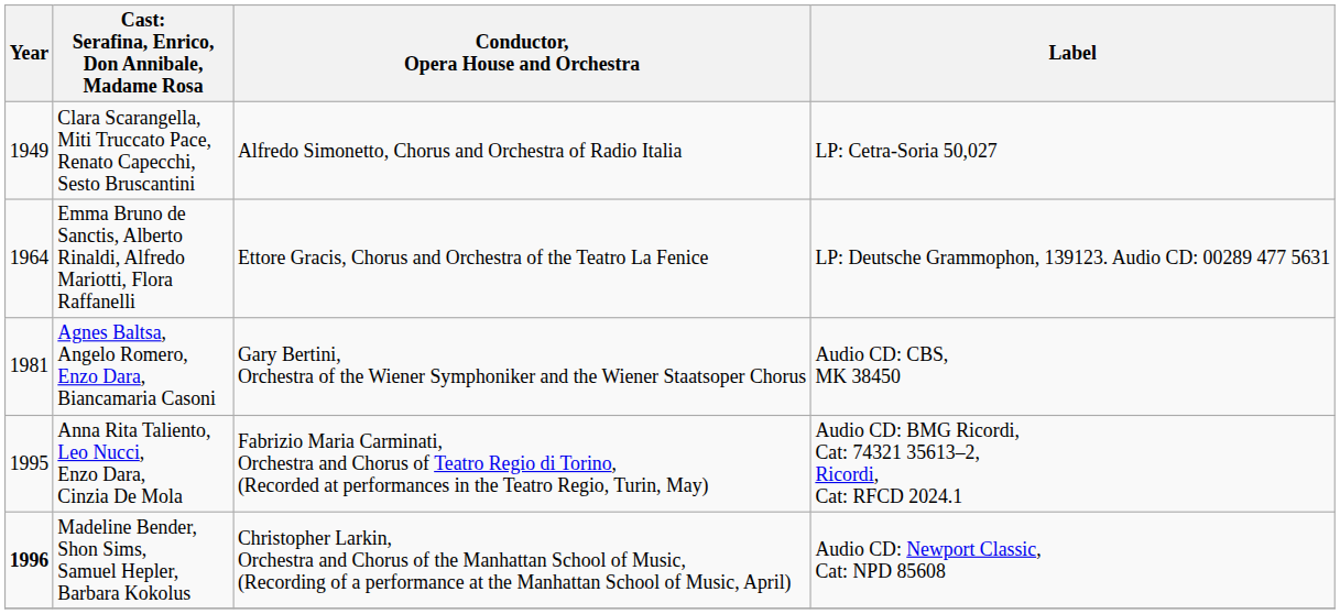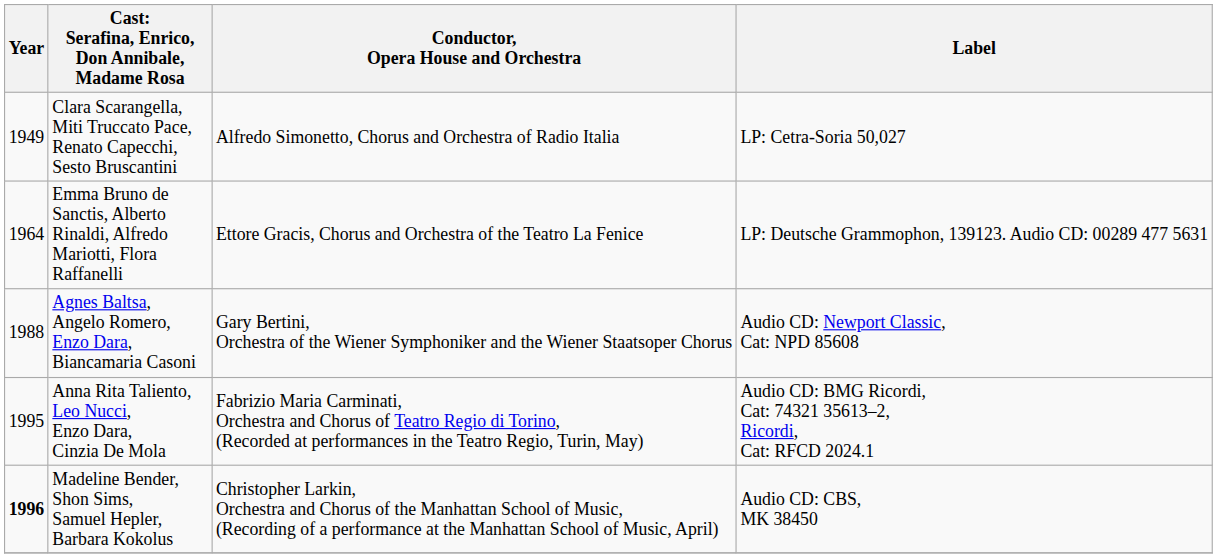Agnes Baltsa, Angelo Romero, Enzo Dara, Biancamaria Casoni | Year: 1981 -> 1988
Agnes Baltsa, Angelo Romero, Enzo Dara, Biancamaria Casoni | Label: Audio CD: CBS, MK 38450 -> Audio CD: Newport Classic, Cat: NPD 85608
Madeline Bender, Shon Sims, Samuel Hepler, Barbara Kokolus | Label: Audio CD: Newport Classic, Cat: NPD 85608 -> Audio CD: CBS, MK 38450
